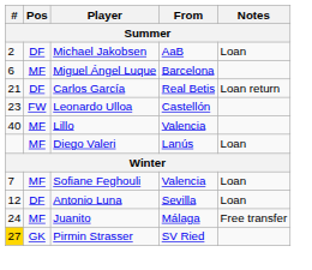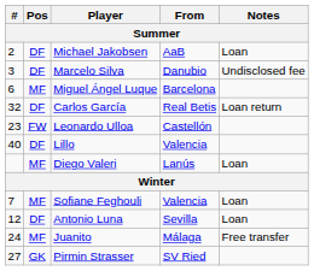+ row: 3 | DF | Marcelo Silva | Danubio | Undisclosed fee
Carlos García | #: 21 -> 32
Lillo | Pos: MF -> DF
Pirmin Strasser | #: gold background -> no background
